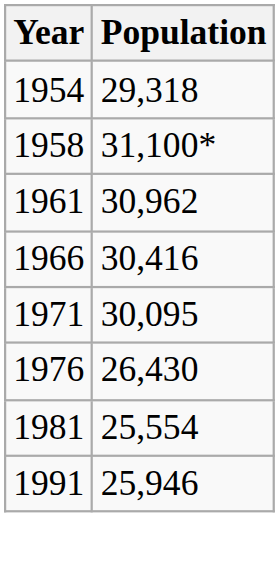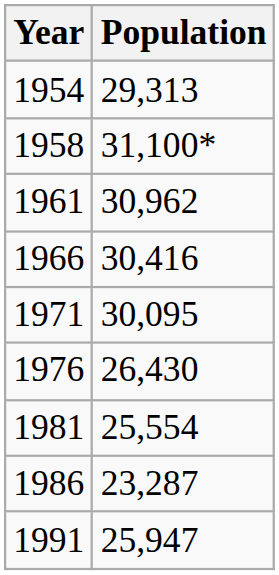1954 | Population: 29,318 -> 29,313
+ row: 1986 | 23,287
1991 | Population: 25,946 -> 25,947
